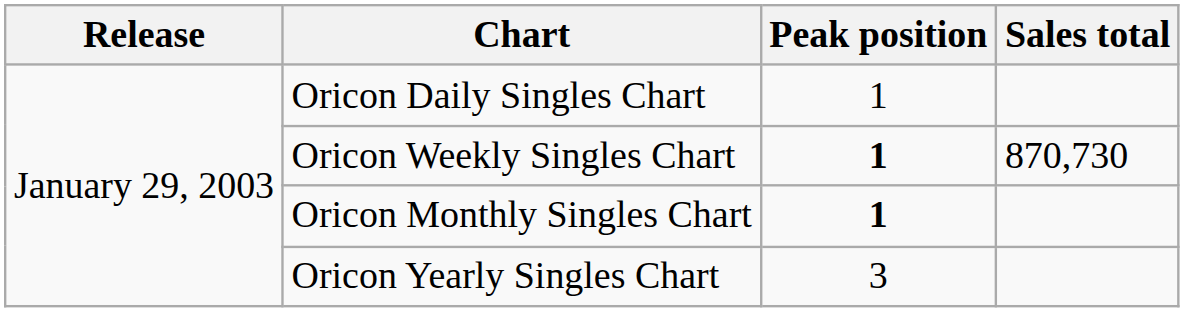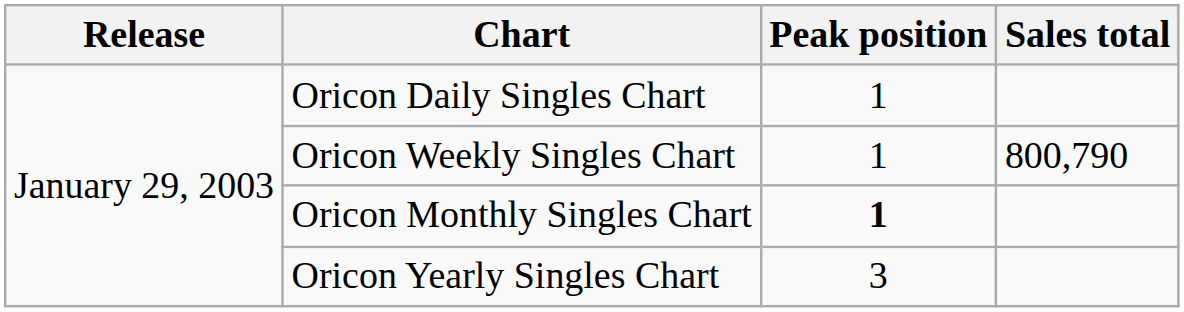Oricon Weekly Singles Chart | Peak position: bold -> normal
Oricon Weekly Singles Chart | Sales total: 870,730 -> 800,790
